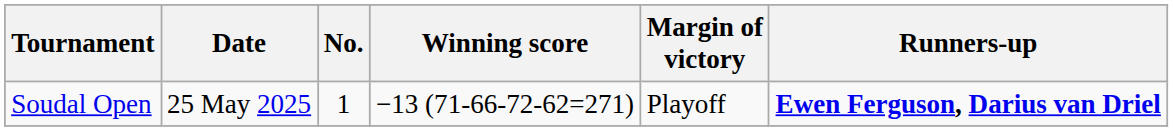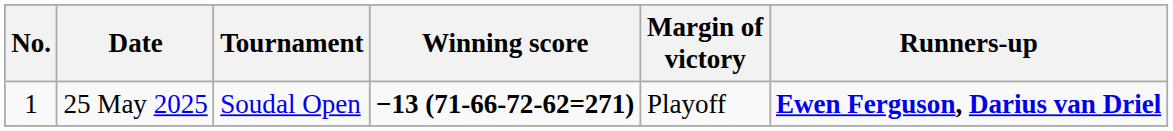columns swapped: No. <-> Tournament
25 May 2025 | Winning score: normal -> bold
